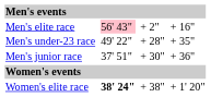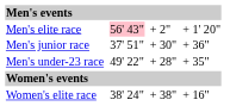Men's elite race | column 7: + 16" -> + 1' 20"
rows swapped: Men's under-23 race <-> Men's junior race
Women's elite race | column 3: bold -> normal
Women's elite race | column 7: + 1' 20" -> + 16"
